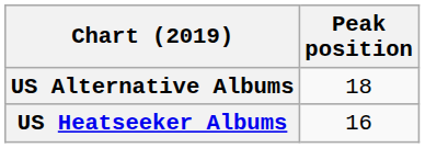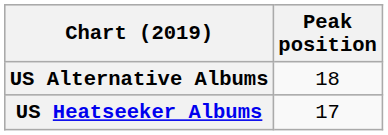US Heatseeker Albums | Peak position: 16 -> 17
